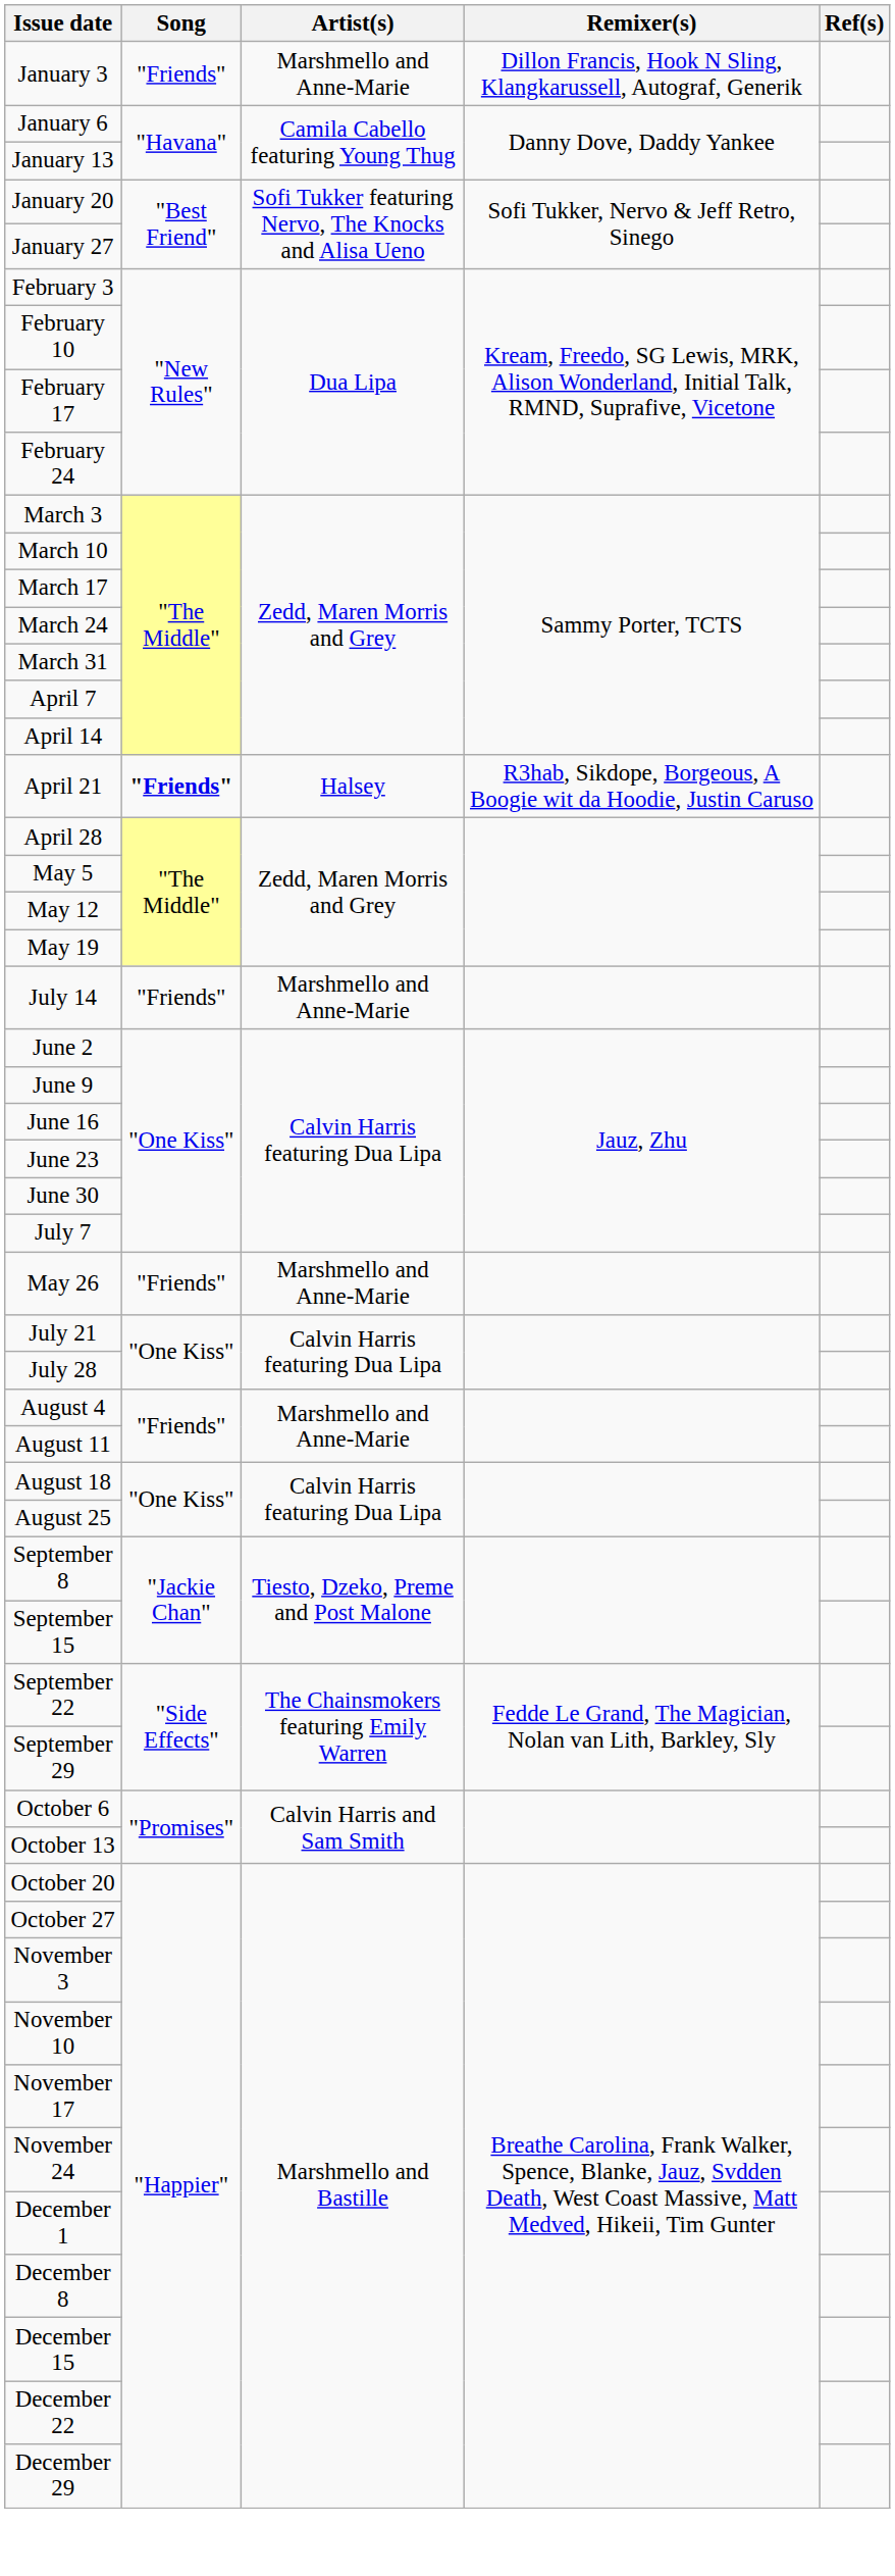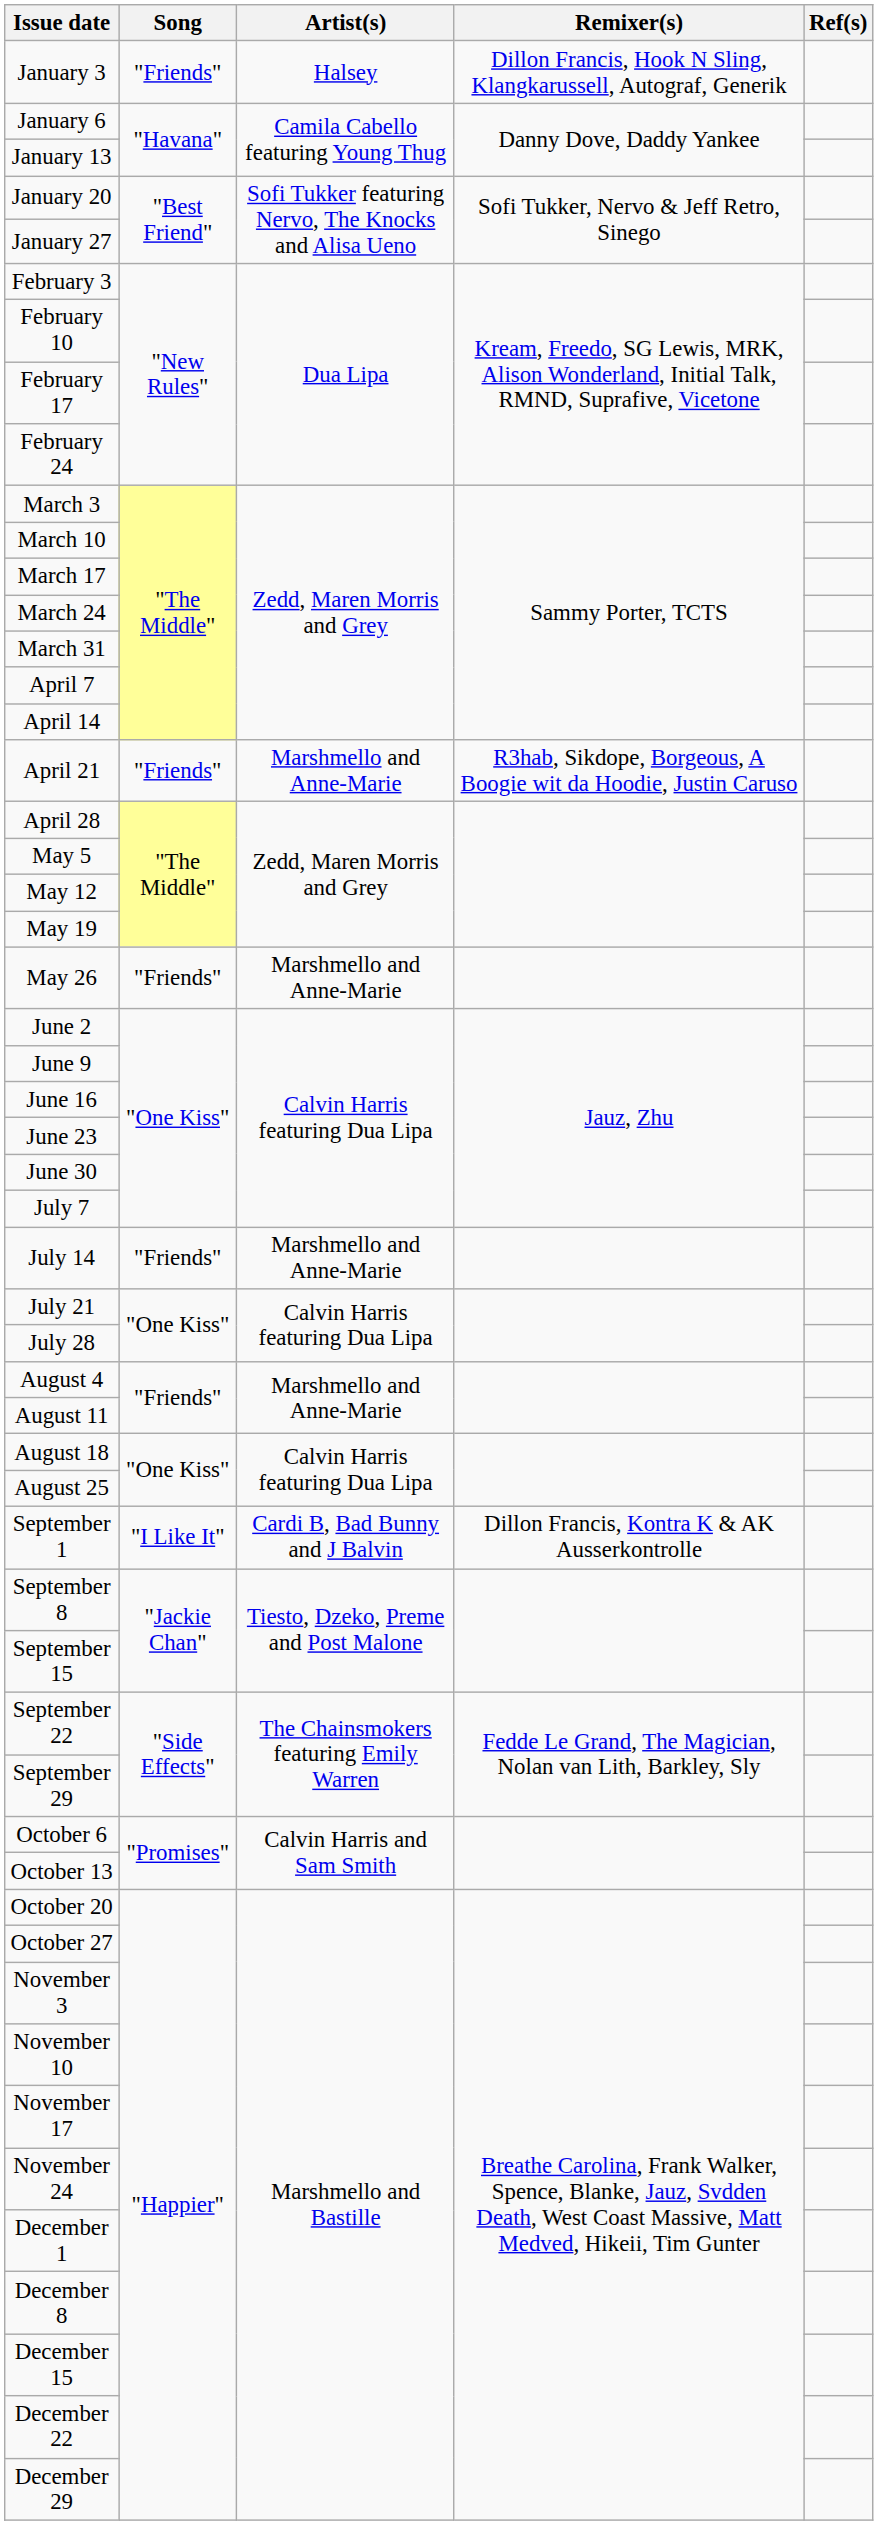January 3 | Artist(s): Marshmello and Anne-Marie -> Halsey
April 21 | Song: bold -> normal
April 21 | Artist(s): Halsey -> Marshmello and Anne-Marie
rows swapped: May 26 <-> July 14
+ row: September 1 | "I Like It" | Cardi B, Bad Bunny and J Balvin | Dillon Francis, Kontra K & AK Ausserkontrolle
